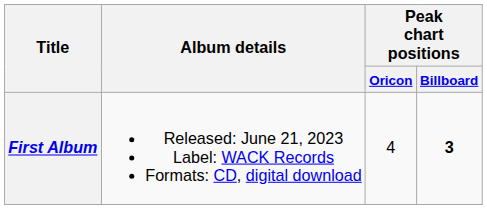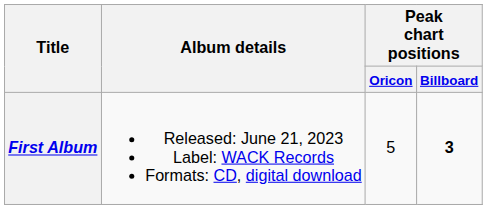First Album | Peak chart positions / Oricon: 4 -> 5
